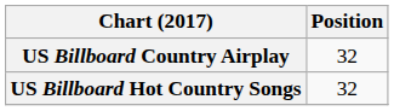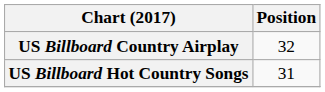US Billboard Hot Country Songs | Position: 32 -> 31
